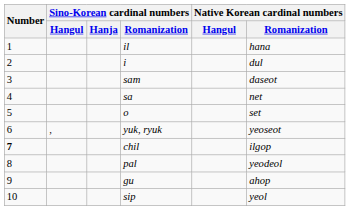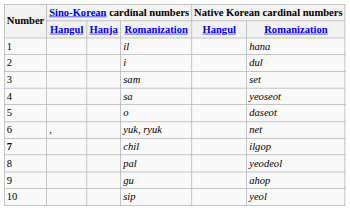sam | Native Korean cardinal numbers / Romanization: daseot -> set
sa | Native Korean cardinal numbers / Romanization: net -> yeoseot
o | Native Korean cardinal numbers / Romanization: set -> daseot
yuk, ryuk | Native Korean cardinal numbers / Romanization: yeoseot -> net
